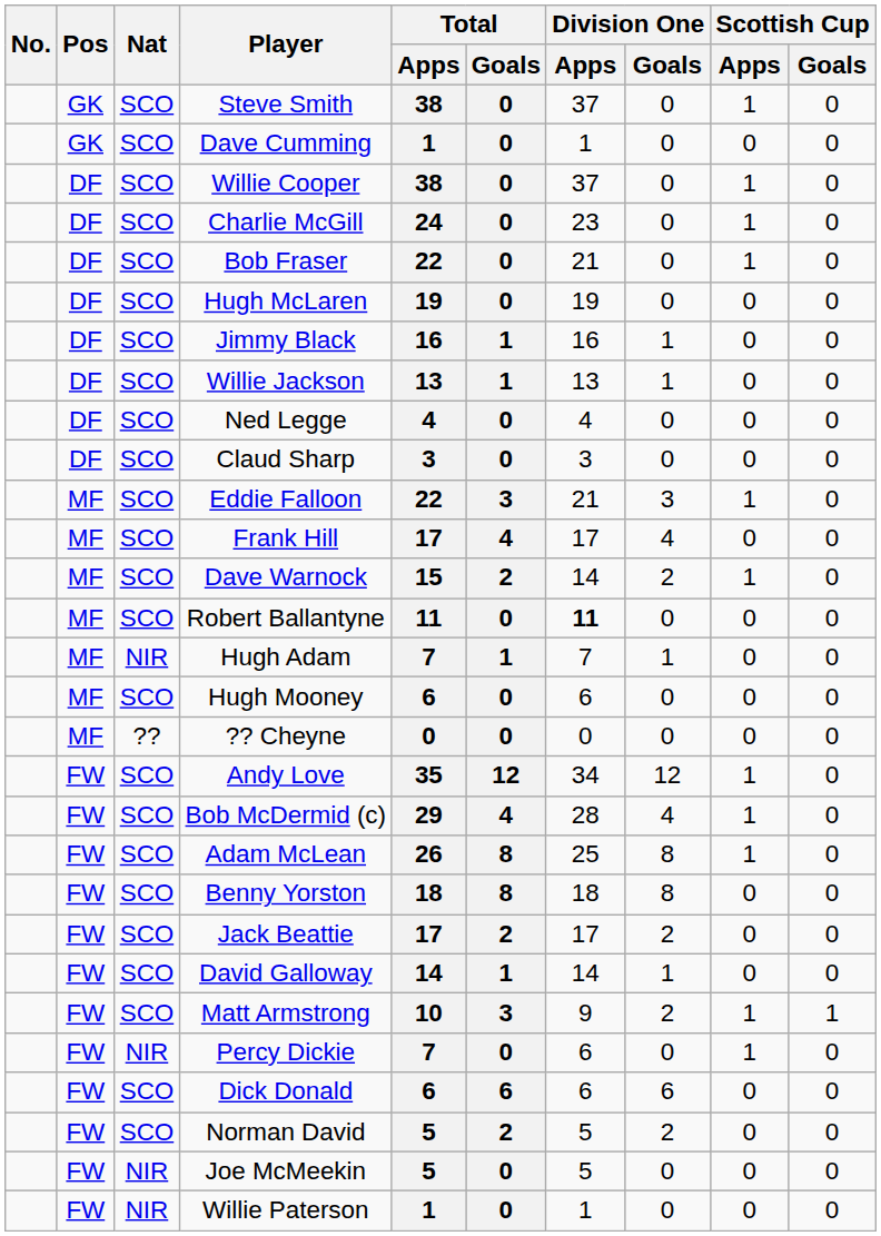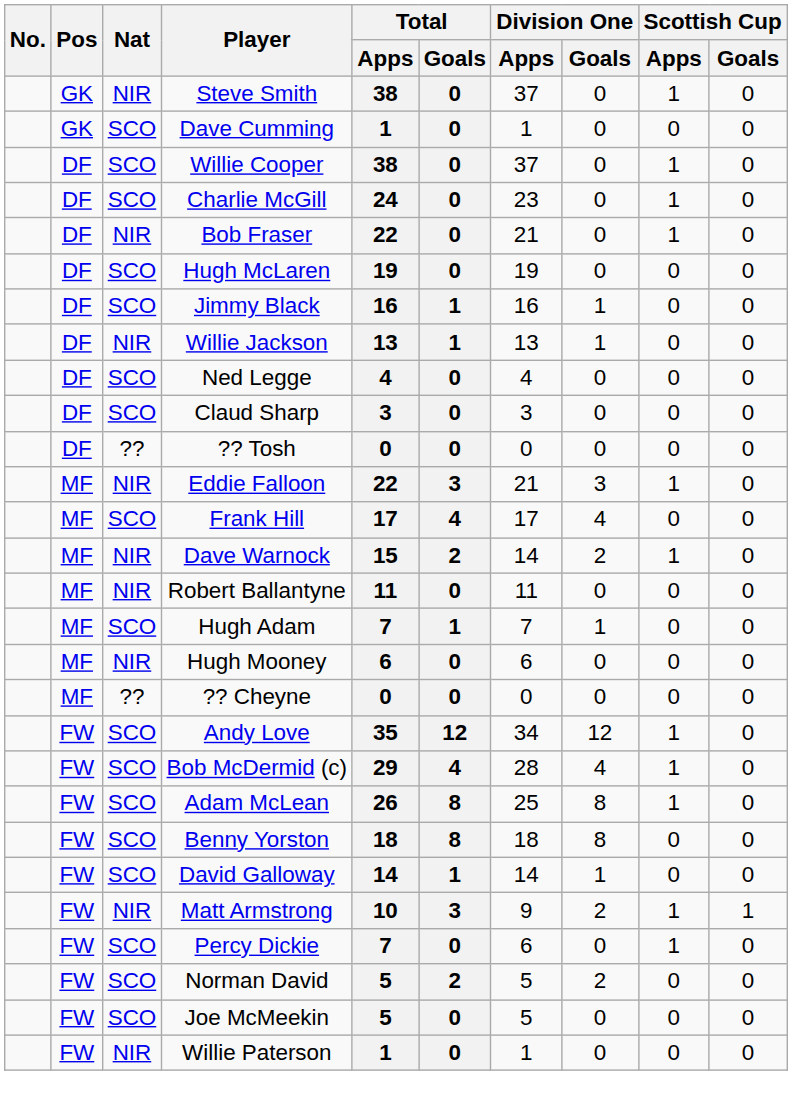Steve Smith | Nat: SCO -> NIR
Bob Fraser | Nat: SCO -> NIR
Willie Jackson | Nat: SCO -> NIR
+ row: DF | ?? | ?? Tosh | 0 | 0 | 0 | 0 | 0 | 0
Eddie Falloon | Nat: SCO -> NIR
Dave Warnock | Nat: SCO -> NIR
Robert Ballantyne | Nat: SCO -> NIR
Robert Ballantyne | Division One / Apps: bold -> normal
Hugh Adam | Nat: NIR -> SCO
Hugh Mooney | Nat: SCO -> NIR
- row: FW | SCO | Jack Beattie | 17 | 2 | 17 | 2 | 0 | 0
Matt Armstrong | Nat: SCO -> NIR
Percy Dickie | Nat: NIR -> SCO
- row: FW | SCO | Dick Donald | 6 | 6 | 6 | 6 | 0 | 0
Joe McMeekin | Nat: NIR -> SCO
